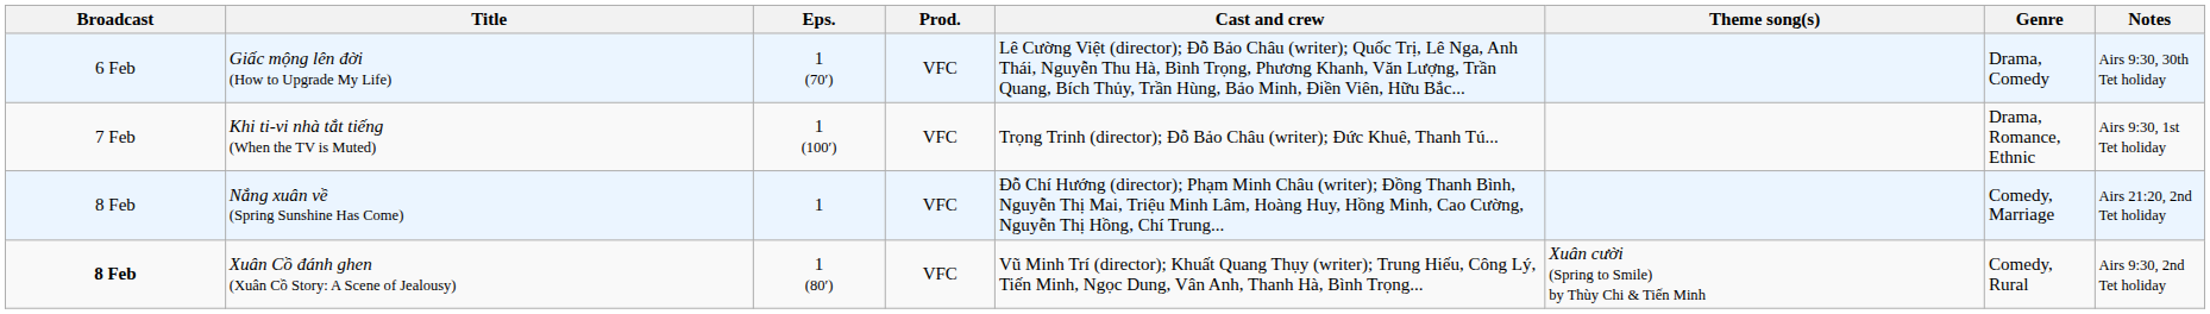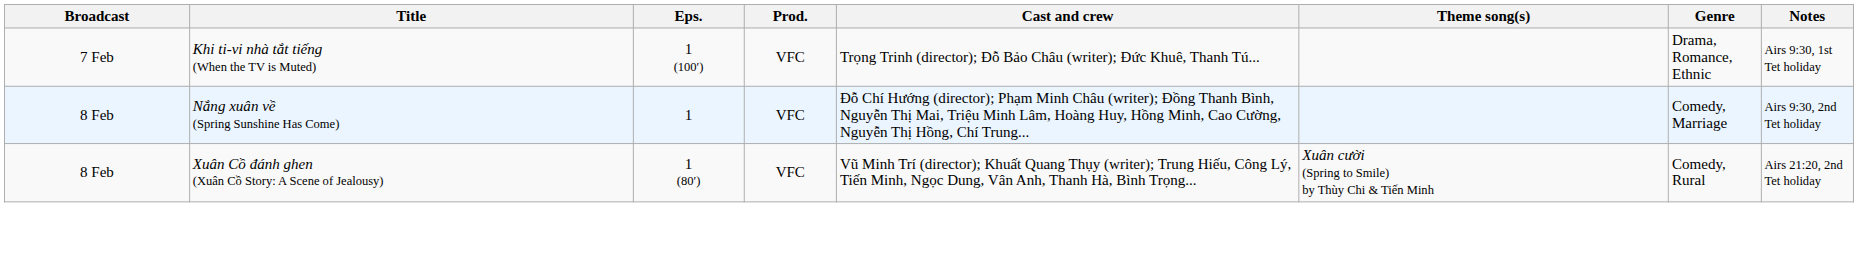- row: 6 Feb | Giấc mộng lên đời (How to Upgrade My Life) | 1 (70′) | VFC | Lê Cường Việt (director); Đỗ Bảo Châu (writer); Quốc Trị, Lê Nga, Anh Thái, Nguyễn Thu Hà, Bình Trọng, Phương Khanh, Văn Lượng, Trần Quang, Bích Thủy, Trần Hùng, Bảo Minh, Điền Viên, Hữu Bắc... | Drama, Comedy | Airs 9:30, 30th Tet holiday
Nắng xuân về (Spring Sunshine Has Come) | Notes: Airs 21:20, 2nd Tet holiday -> Airs 9:30, 2nd Tet holiday
Xuân Cồ đánh ghen (Xuân Cồ Story: A Scene of Jealousy) | Broadcast: bold -> normal
Xuân Cồ đánh ghen (Xuân Cồ Story: A Scene of Jealousy) | Notes: Airs 9:30, 2nd Tet holiday -> Airs 21:20, 2nd Tet holiday
